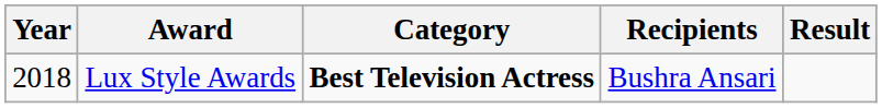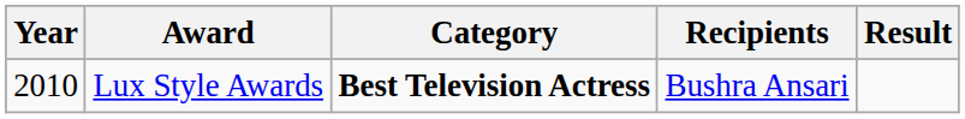Lux Style Awards | Year: 2018 -> 2010
